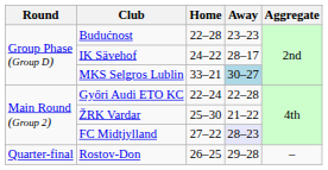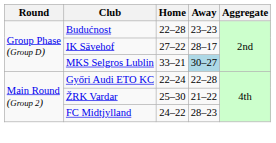IK Sävehof | Home: 24–22 -> 27–22
FC Midtjylland | Home: 27–22 -> 24–22
FC Midtjylland | Away: lavender background -> no background
- row: Quarter-final | Rostov-Don | 26–25 | 29–28 | –
